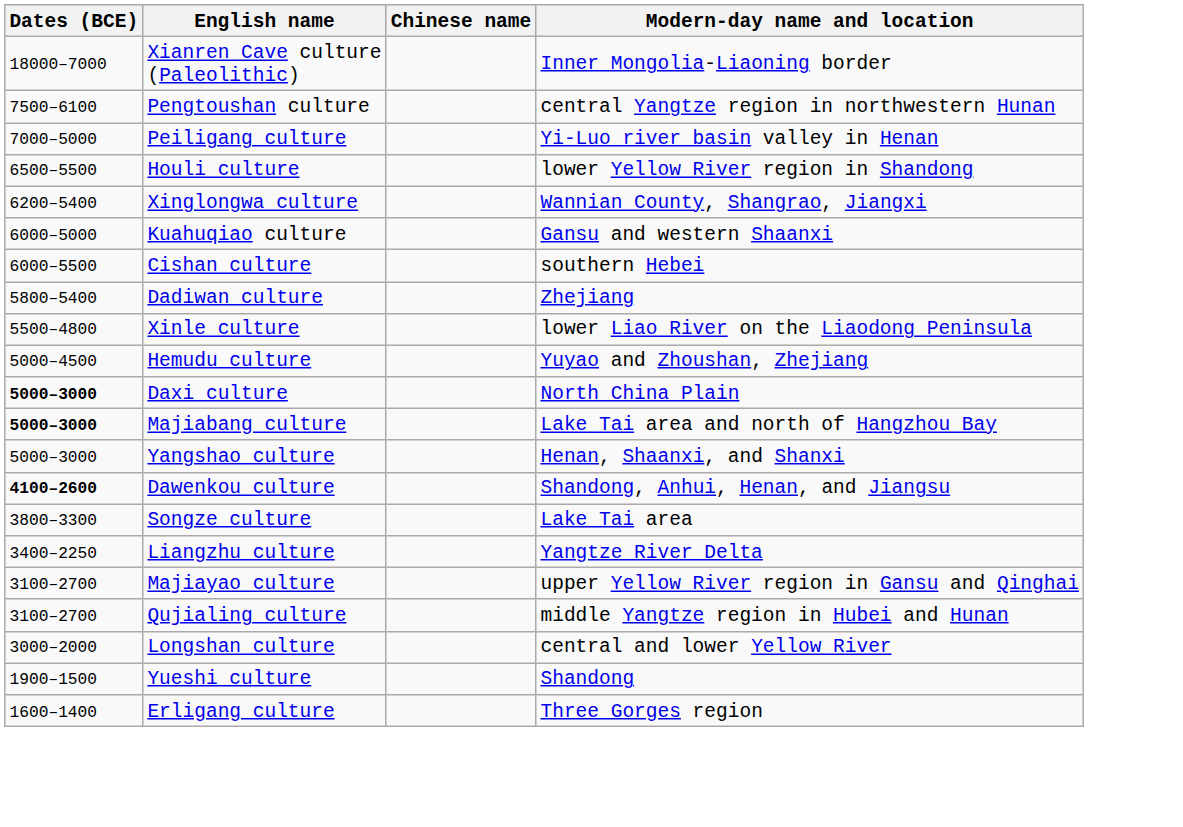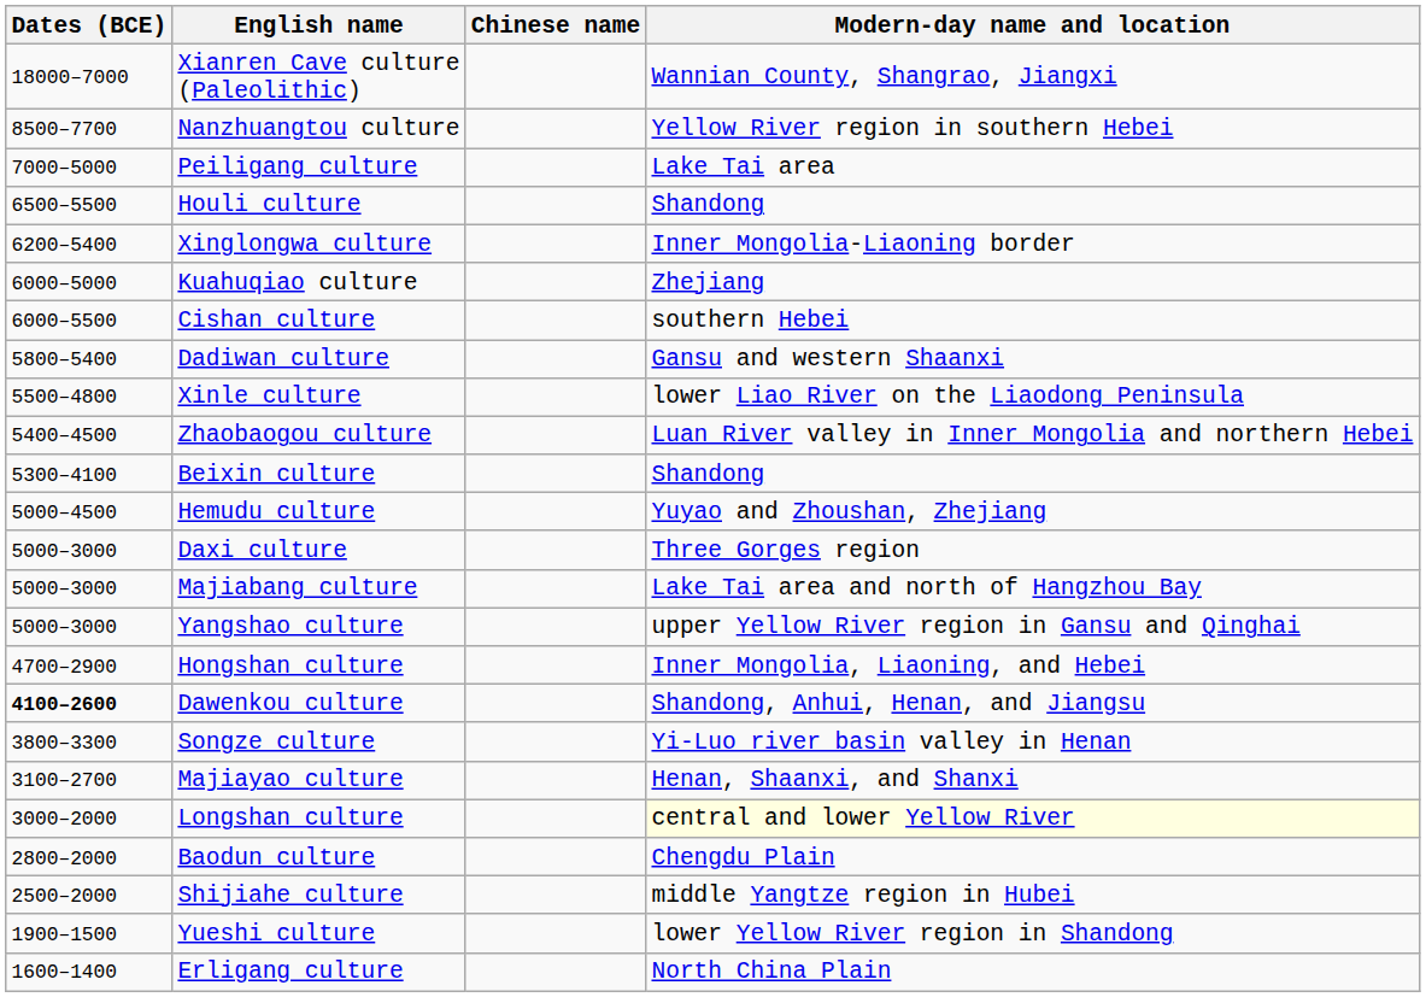Xianren Cave culture (Paleolithic) | Modern-day name and location: Inner Mongolia-Liaoning border -> Wannian County, Shangrao, Jiangxi
+ row: 8500–7700 | Nanzhuangtou culture | Yellow River region in southern Hebei
- row: 7500–6100 | Pengtoushan culture | central Yangtze region in northwestern Hunan
Peiligang culture | Modern-day name and location: Yi-Luo river basin valley in Henan -> Lake Tai area
Houli culture | Modern-day name and location: lower Yellow River region in Shandong -> Shandong
Xinglongwa culture | Modern-day name and location: Wannian County, Shangrao, Jiangxi -> Inner Mongolia-Liaoning border
Kuahuqiao culture | Modern-day name and location: Gansu and western Shaanxi -> Zhejiang
Dadiwan culture | Modern-day name and location: Zhejiang -> Gansu and western Shaanxi
+ row: 5400–4500 | Zhaobaogou culture | Luan River valley in Inner Mongolia and northern Hebei
+ row: 5300–4100 | Beixin culture | Shandong
Daxi culture | Dates (BCE): bold -> normal
Daxi culture | Modern-day name and location: North China Plain -> Three Gorges region
Majiabang culture | Dates (BCE): bold -> normal
Yangshao culture | Modern-day name and location: Henan, Shaanxi, and Shanxi -> upper Yellow River region in Gansu and Qinghai
+ row: 4700–2900 | Hongshan culture | Inner Mongolia, Liaoning, and Hebei
Songze culture | Modern-day name and location: Lake Tai area -> Yi-Luo river basin valley in Henan
- row: 3400–2250 | Liangzhu culture | Yangtze River Delta
Majiayao culture | Modern-day name and location: upper Yellow River region in Gansu and Qinghai -> Henan, Shaanxi, and Shanxi
- row: 3100–2700 | Qujialing culture | middle Yangtze region in Hubei and Hunan
Longshan culture | Modern-day name and location: no background -> lightyellow background
+ row: 2800–2000 | Baodun culture | Chengdu Plain
+ row: 2500–2000 | Shijiahe culture | middle Yangtze region in Hubei
Yueshi culture | Modern-day name and location: Shandong -> lower Yellow River region in Shandong
Erligang culture | Modern-day name and location: Three Gorges region -> North China Plain
